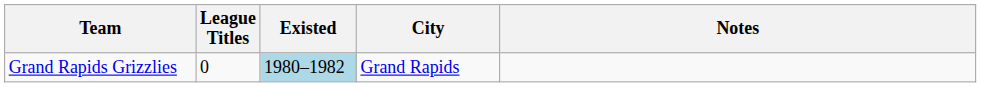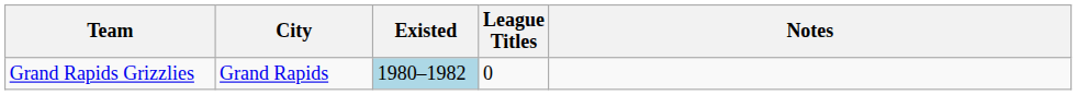columns swapped: City <-> League Titles
